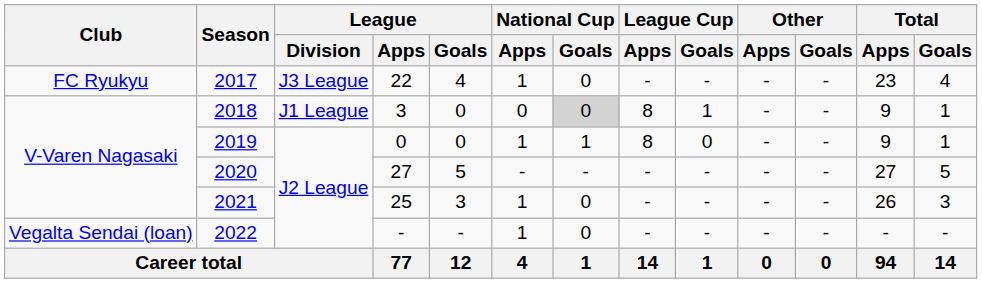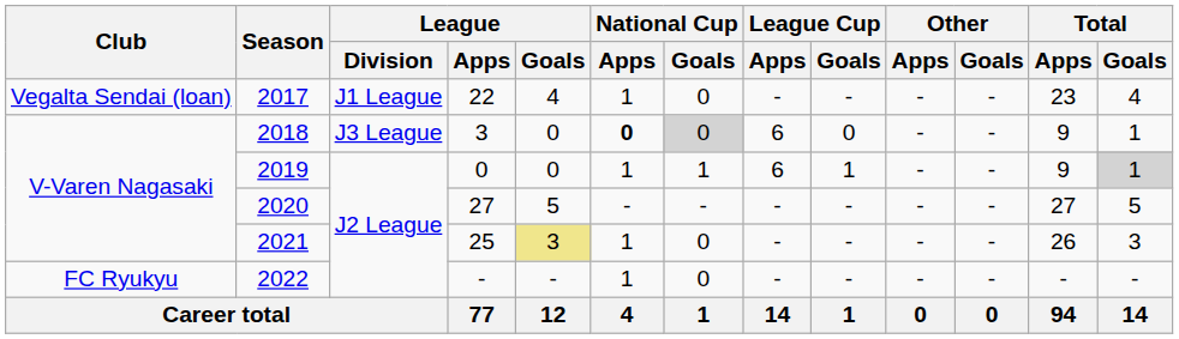2017 | Club: FC Ryukyu -> Vegalta Sendai (loan)
2017 | League / Division: J3 League -> J1 League
2018 | League / Division: J1 League -> J3 League
2018 | National Cup / Apps: normal -> bold
2018 | League Cup / Apps: 8 -> 6
2018 | League Cup / Goals: 1 -> 0
2019 | League Cup / Apps: 8 -> 6
2019 | League Cup / Goals: 0 -> 1
2019 | Total / Goals: no background -> lightgrey background
2021 | League / Goals: no background -> khaki background
2022 | Club: Vegalta Sendai (loan) -> FC Ryukyu
